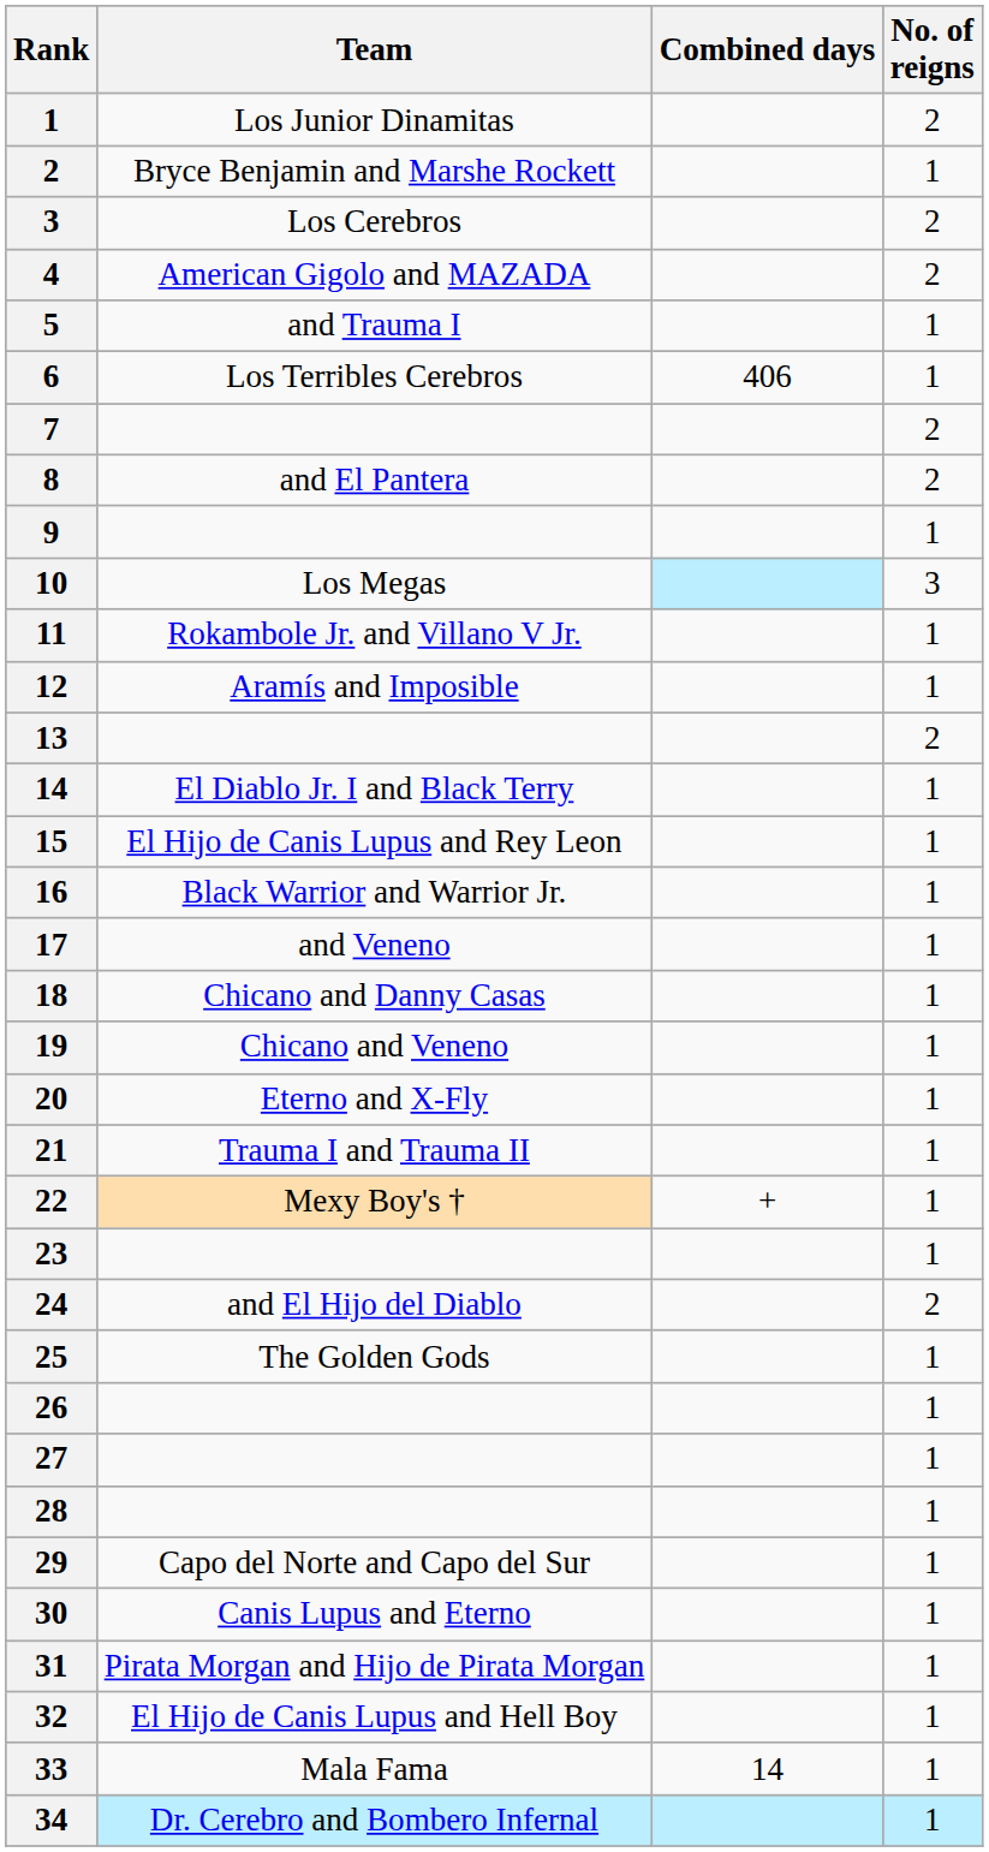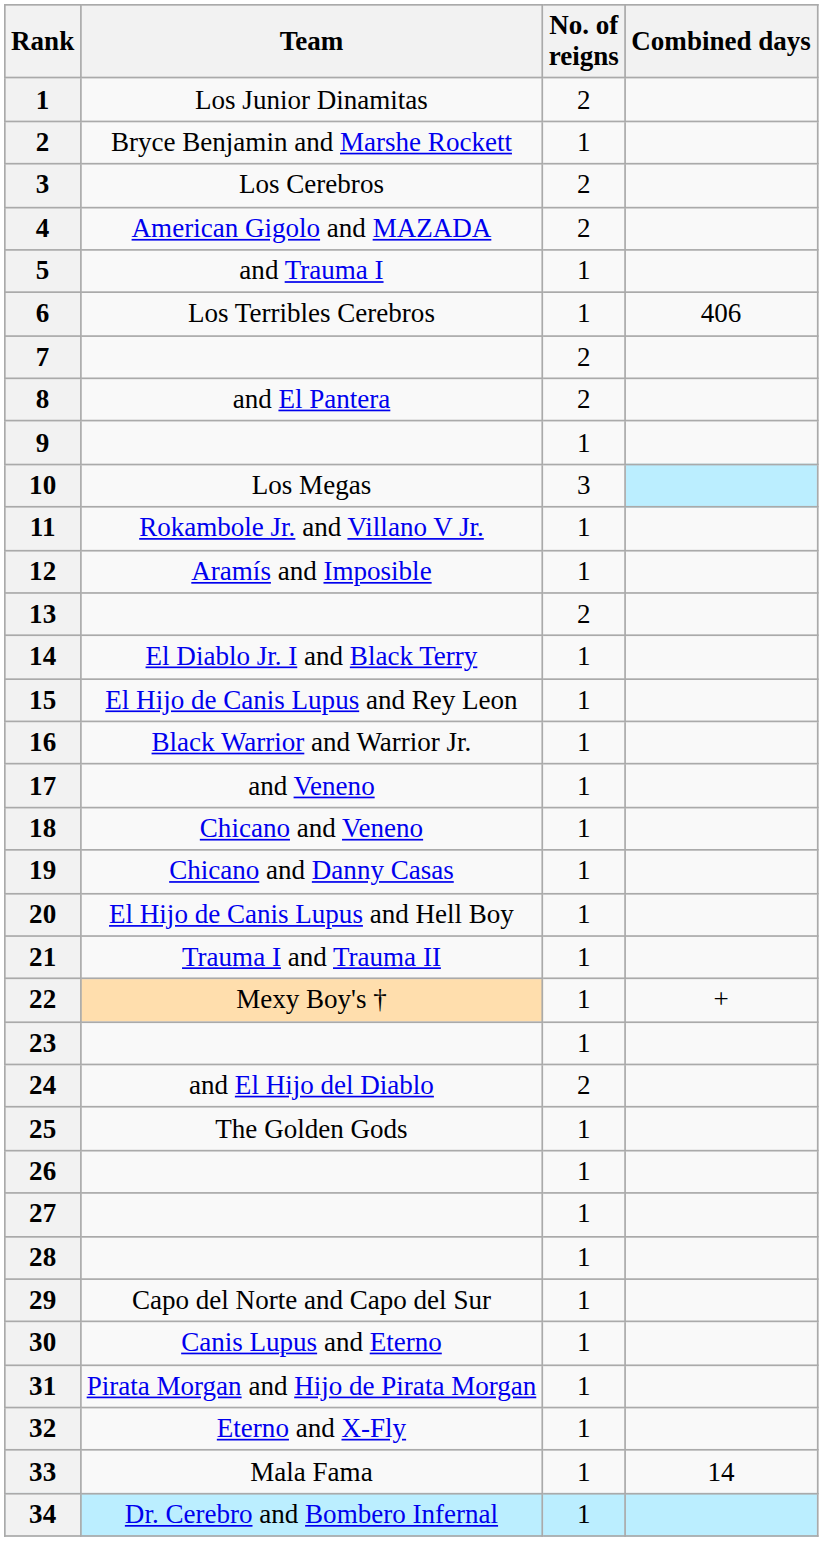columns swapped: No. of reigns <-> Combined days
18 | Team: Chicano and Danny Casas -> Chicano and Veneno
19 | Team: Chicano and Veneno -> Chicano and Danny Casas
20 | Team: Eterno and X-Fly -> El Hijo de Canis Lupus and Hell Boy
32 | Team: El Hijo de Canis Lupus and Hell Boy -> Eterno and X-Fly
